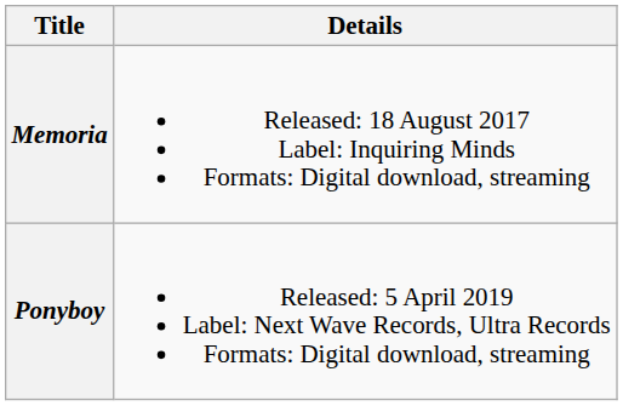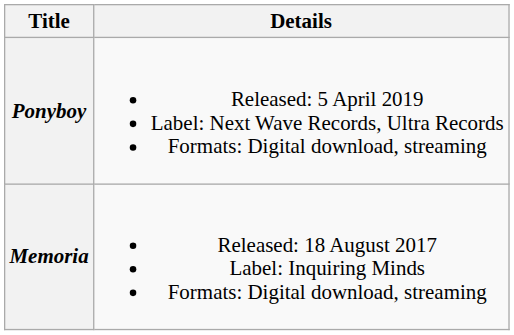rows swapped: Memoria <-> Ponyboy
